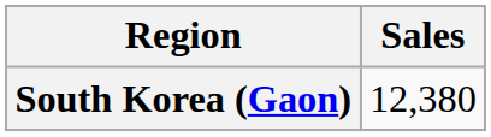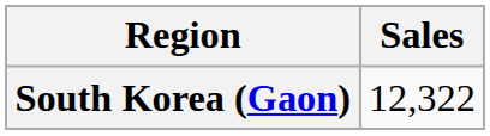South Korea (Gaon) | Sales: 12,380 -> 12,322
